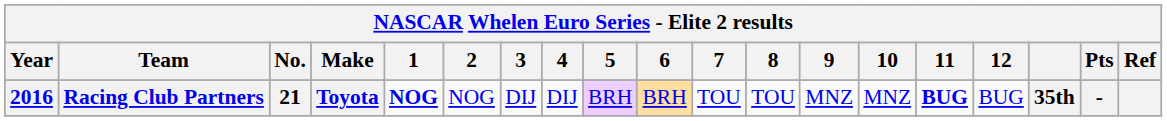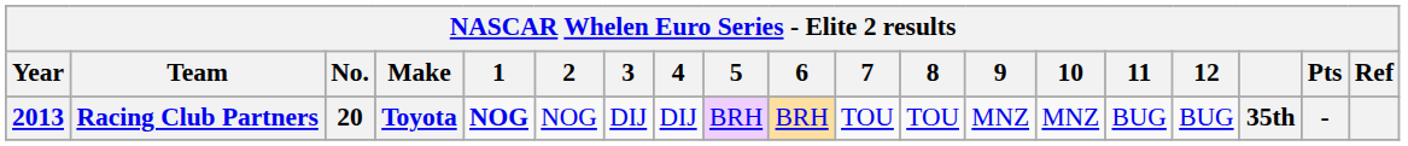Racing Club Partners | Year: 2016 -> 2013
Racing Club Partners | No.: 21 -> 20
Racing Club Partners | 11: bold -> normal
